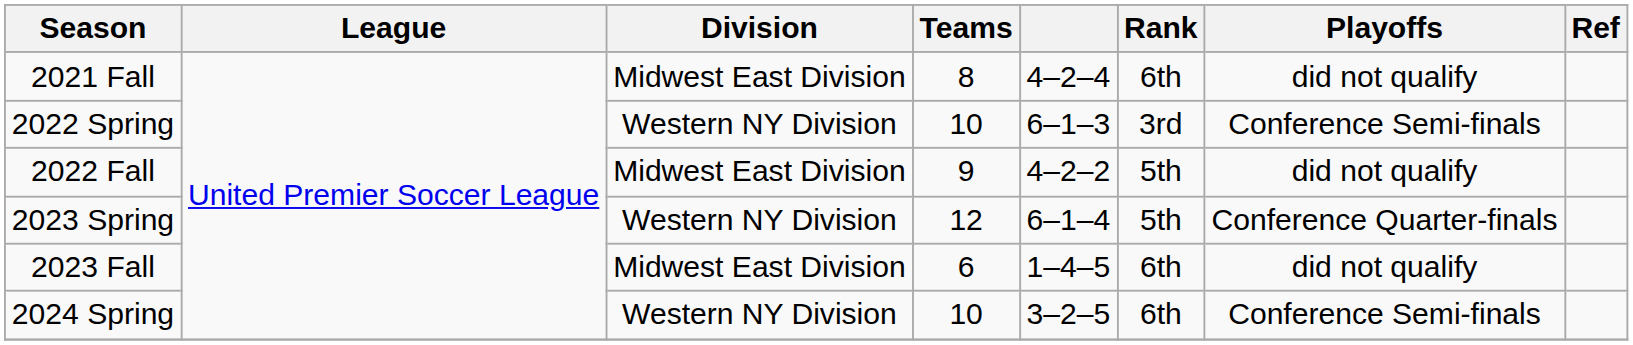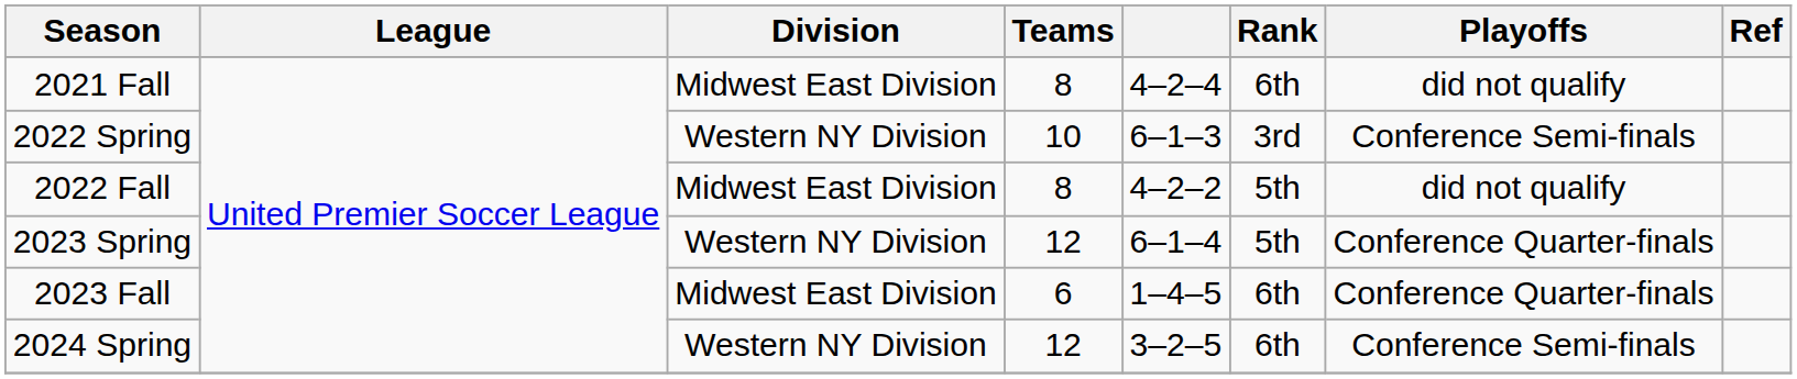2022 Fall | Teams: 9 -> 8
2023 Fall | Playoffs: did not qualify -> Conference Quarter-finals
2024 Spring | Teams: 10 -> 12
